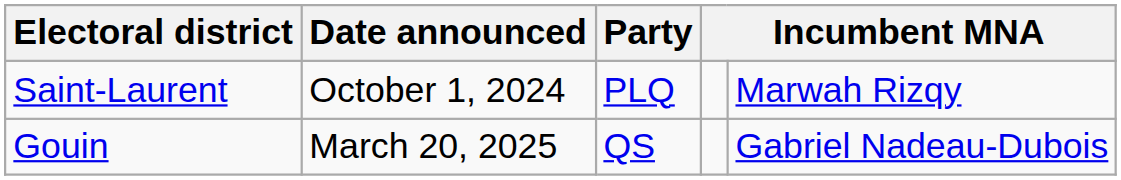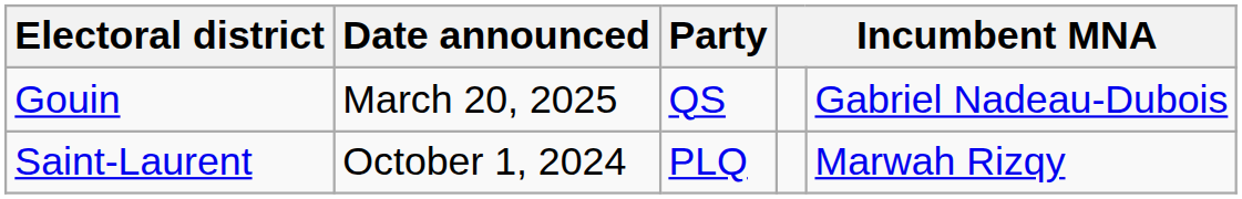rows swapped: Saint-Laurent <-> Gouin
